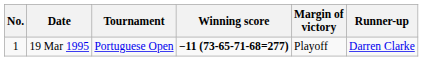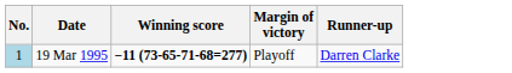- column: Tournament | Portuguese Open
19 Mar 1995 | No.: no background -> lightblue background
